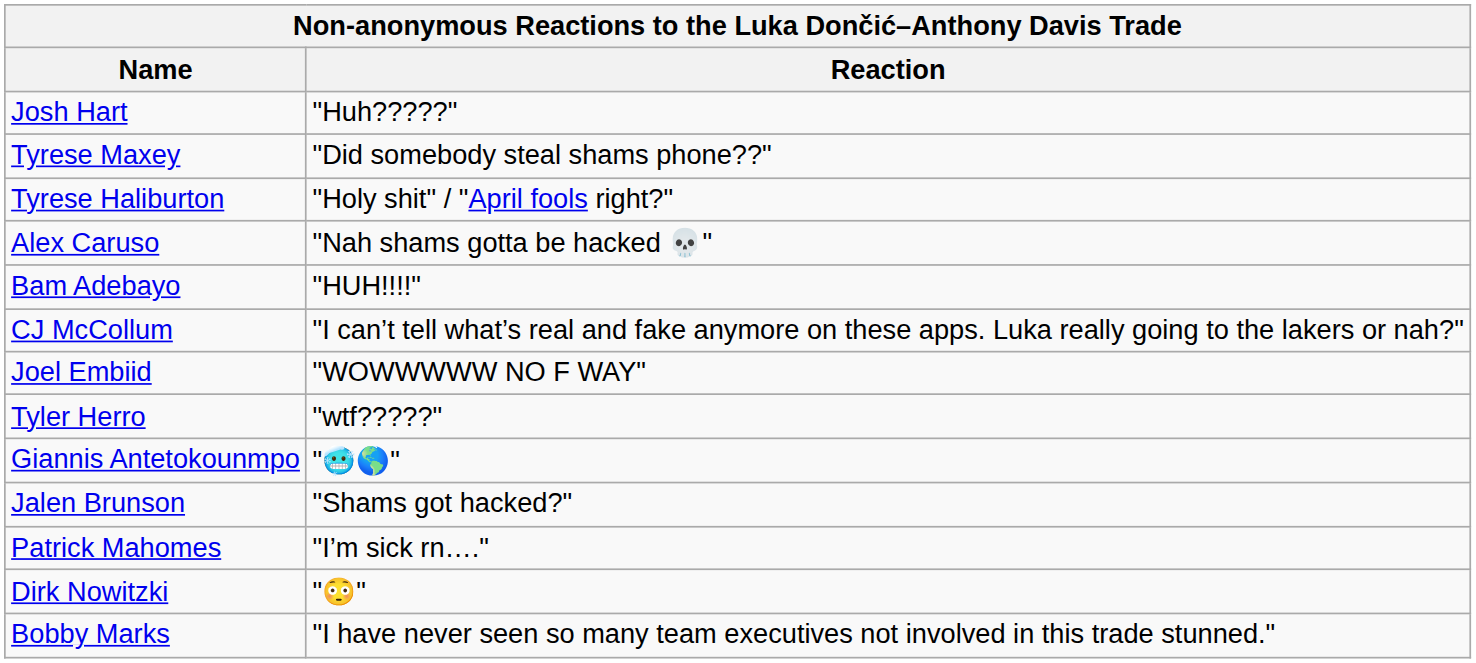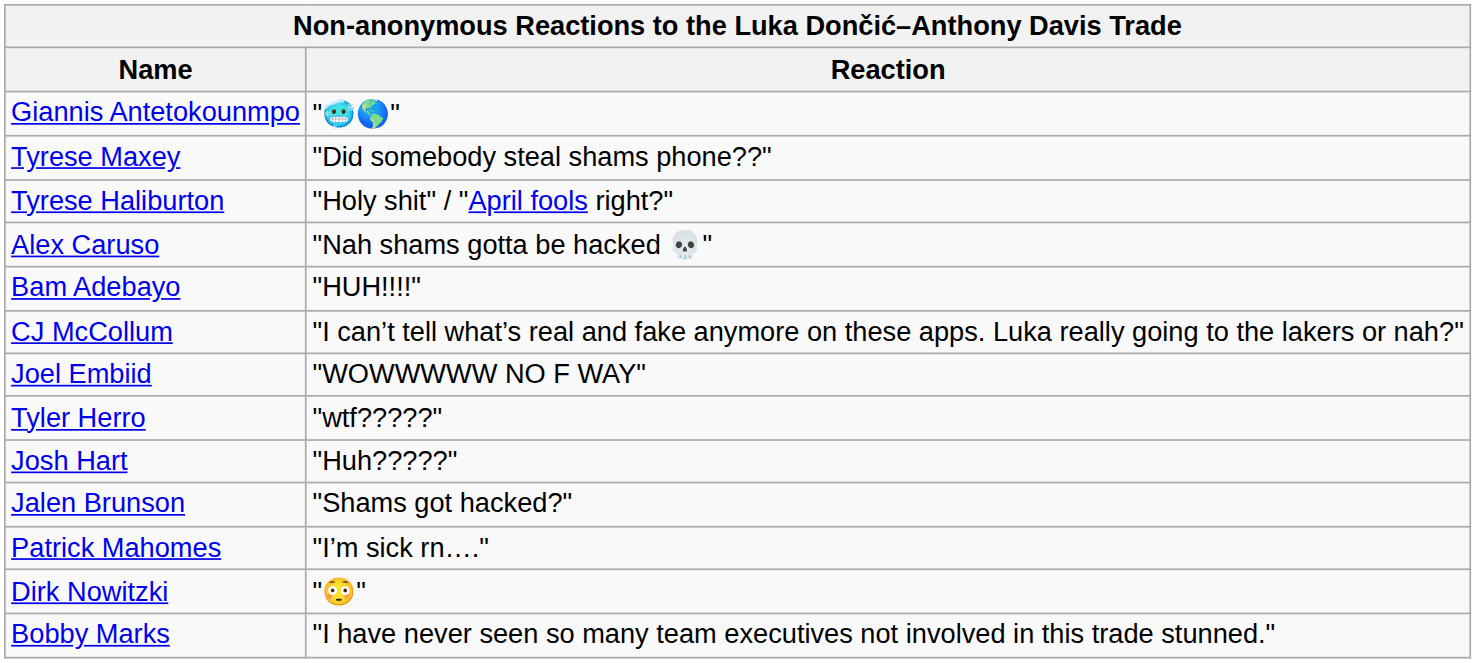rows swapped: Josh Hart <-> Giannis Antetokounmpo
